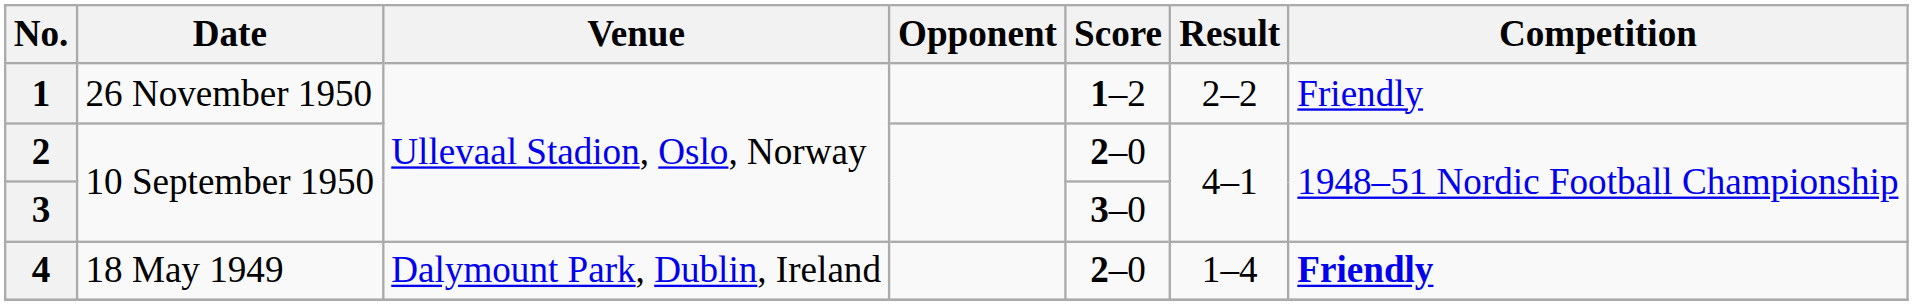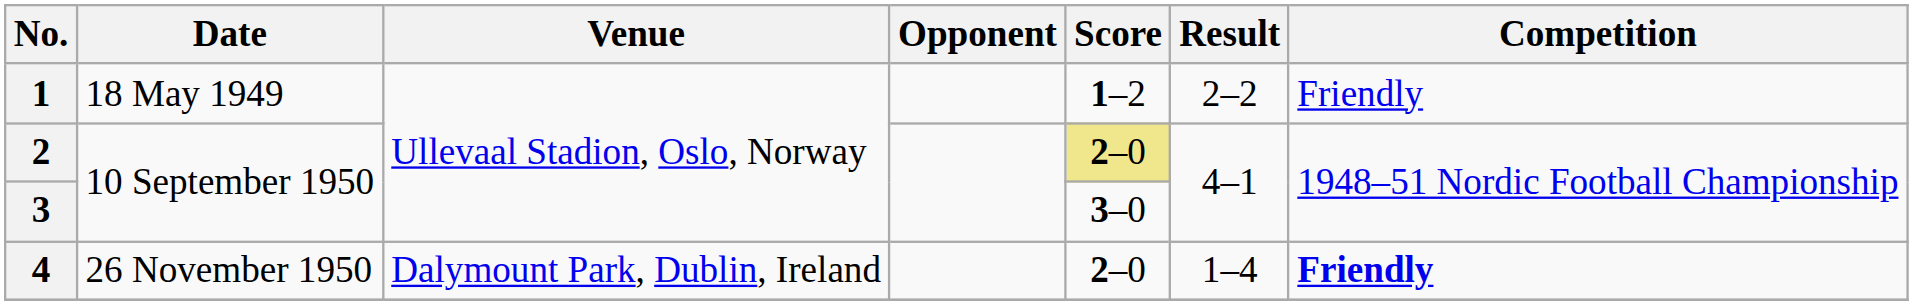1 | Date: 26 November 1950 -> 18 May 1949
2 | Score: no background -> khaki background
4 | Date: 18 May 1949 -> 26 November 1950
